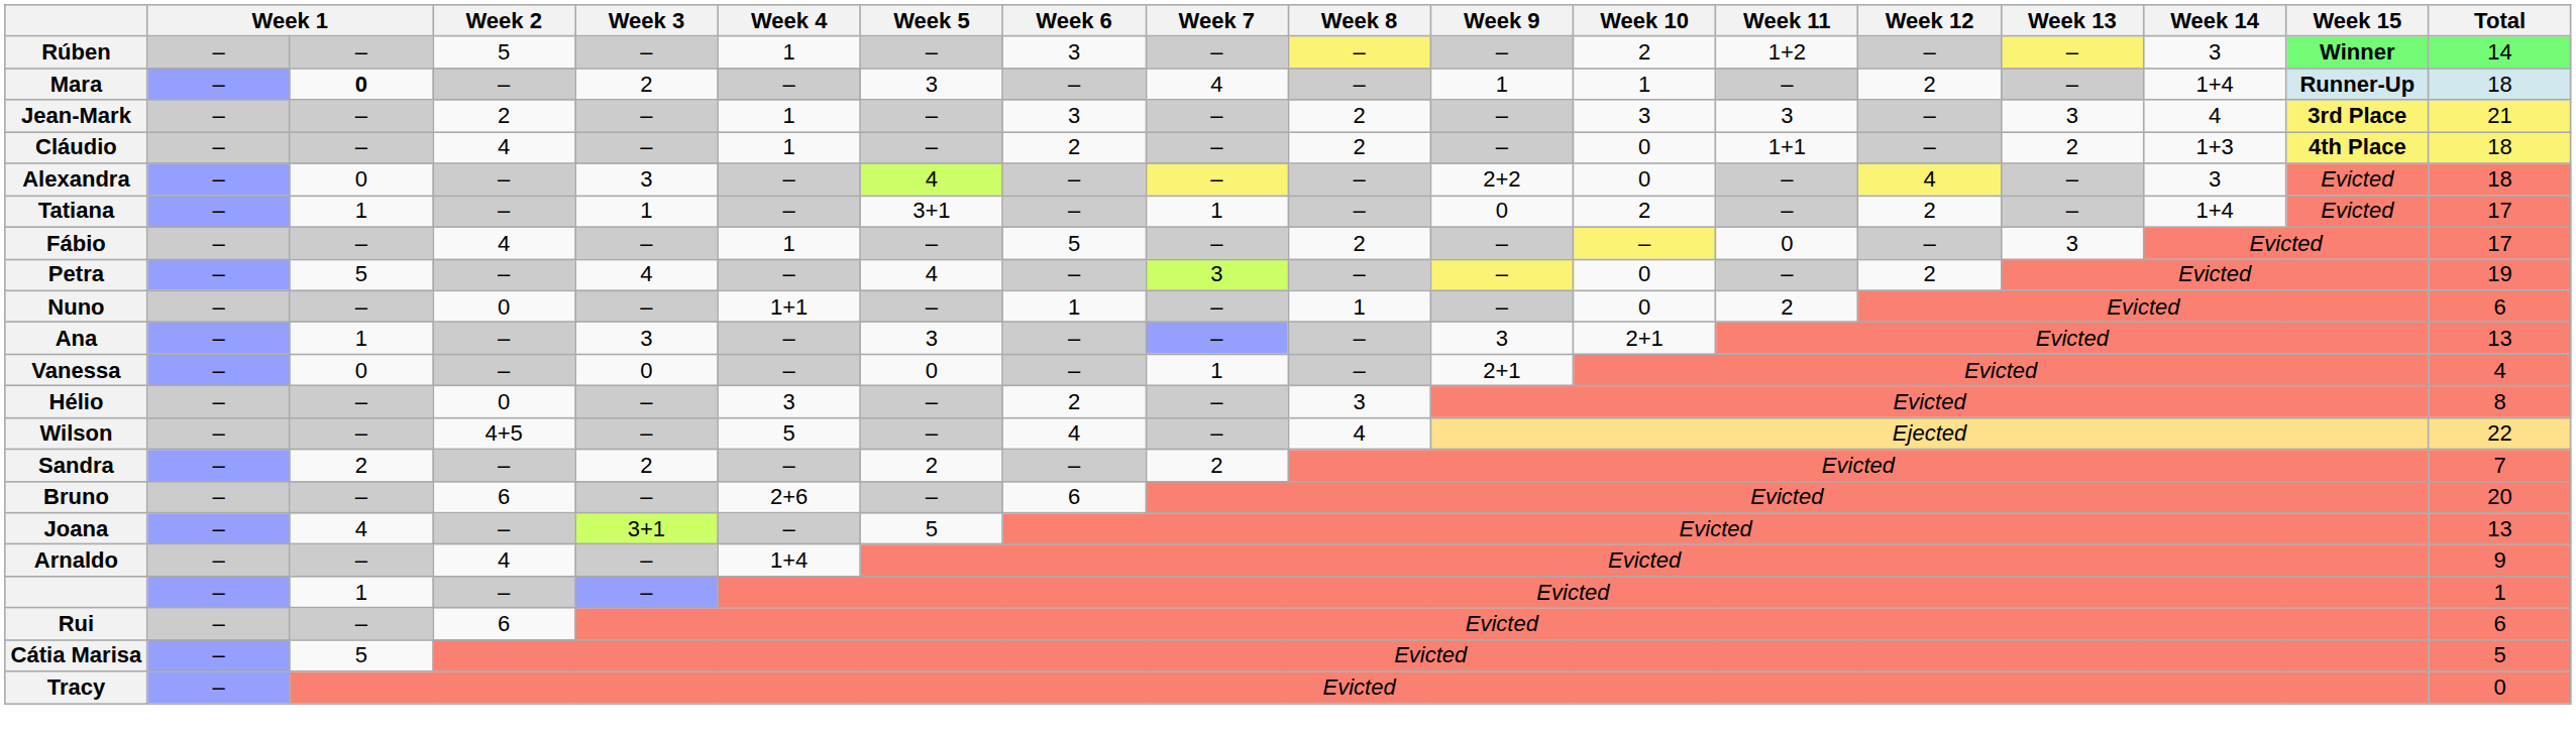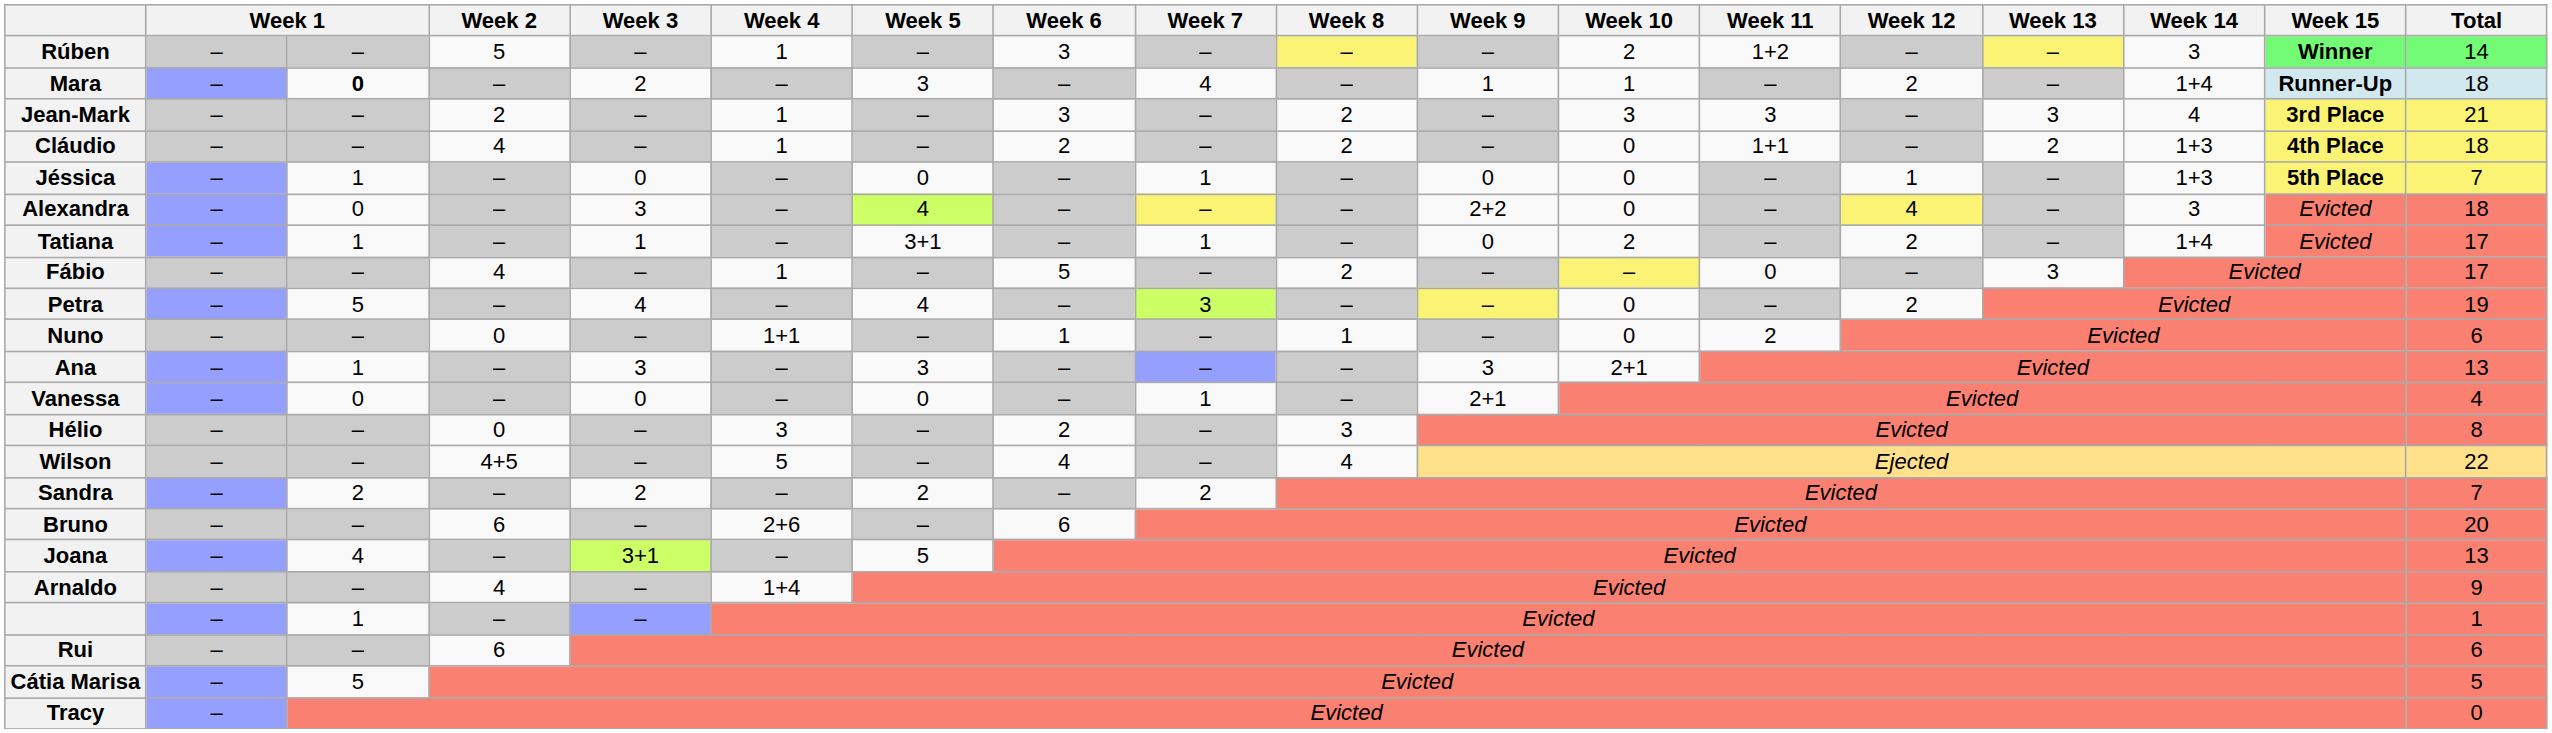+ row: Jéssica | – | 1 | – | 0 | – | 0 | – | 1 | – | 0 | 0 | – | 1 | – | 1+3 | 5th Place | 7
